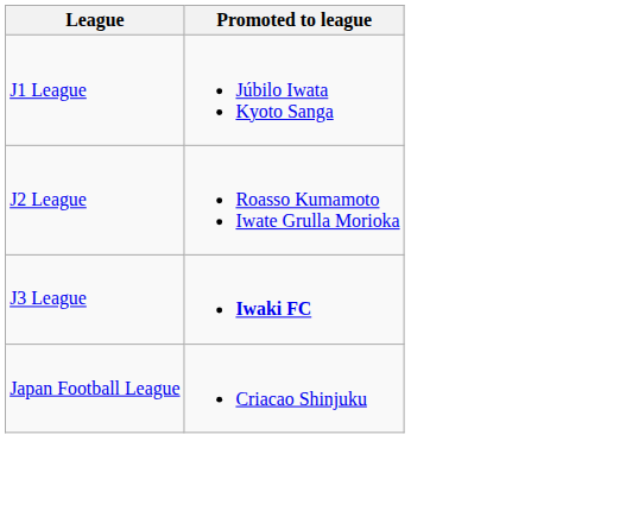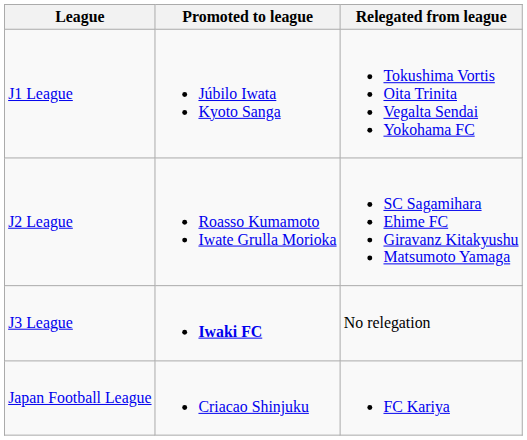+ column: Relegated from league | Tokushima Vortis Oita Trinita Vegalta Sendai Yokohama FC | SC Sagamihara Ehime FC Giravanz Kitakyushu Matsumoto Yamaga | No relegation | FC Kariya
